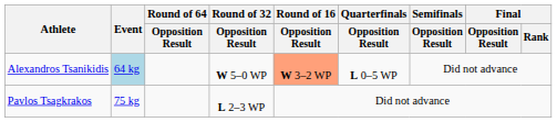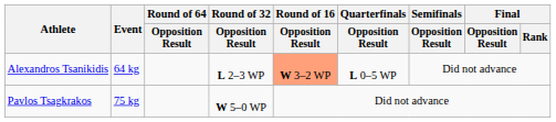Alexandros Tsanikidis | Event: lightblue background -> no background
Alexandros Tsanikidis | Round of 32 / Opposition Result: W 5–0 WP -> L 2–3 WP
Pavlos Tsagkrakos | Round of 32 / Opposition Result: L 2–3 WP -> W 5–0 WP
